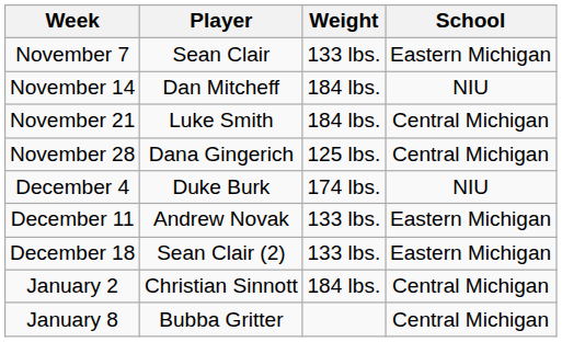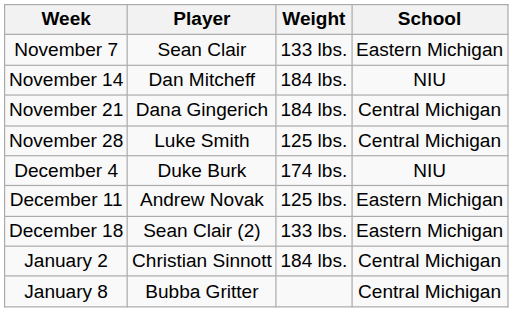November 21 | Player: Luke Smith -> Dana Gingerich
November 28 | Player: Dana Gingerich -> Luke Smith
December 11 | Weight: 133 lbs. -> 125 lbs.
